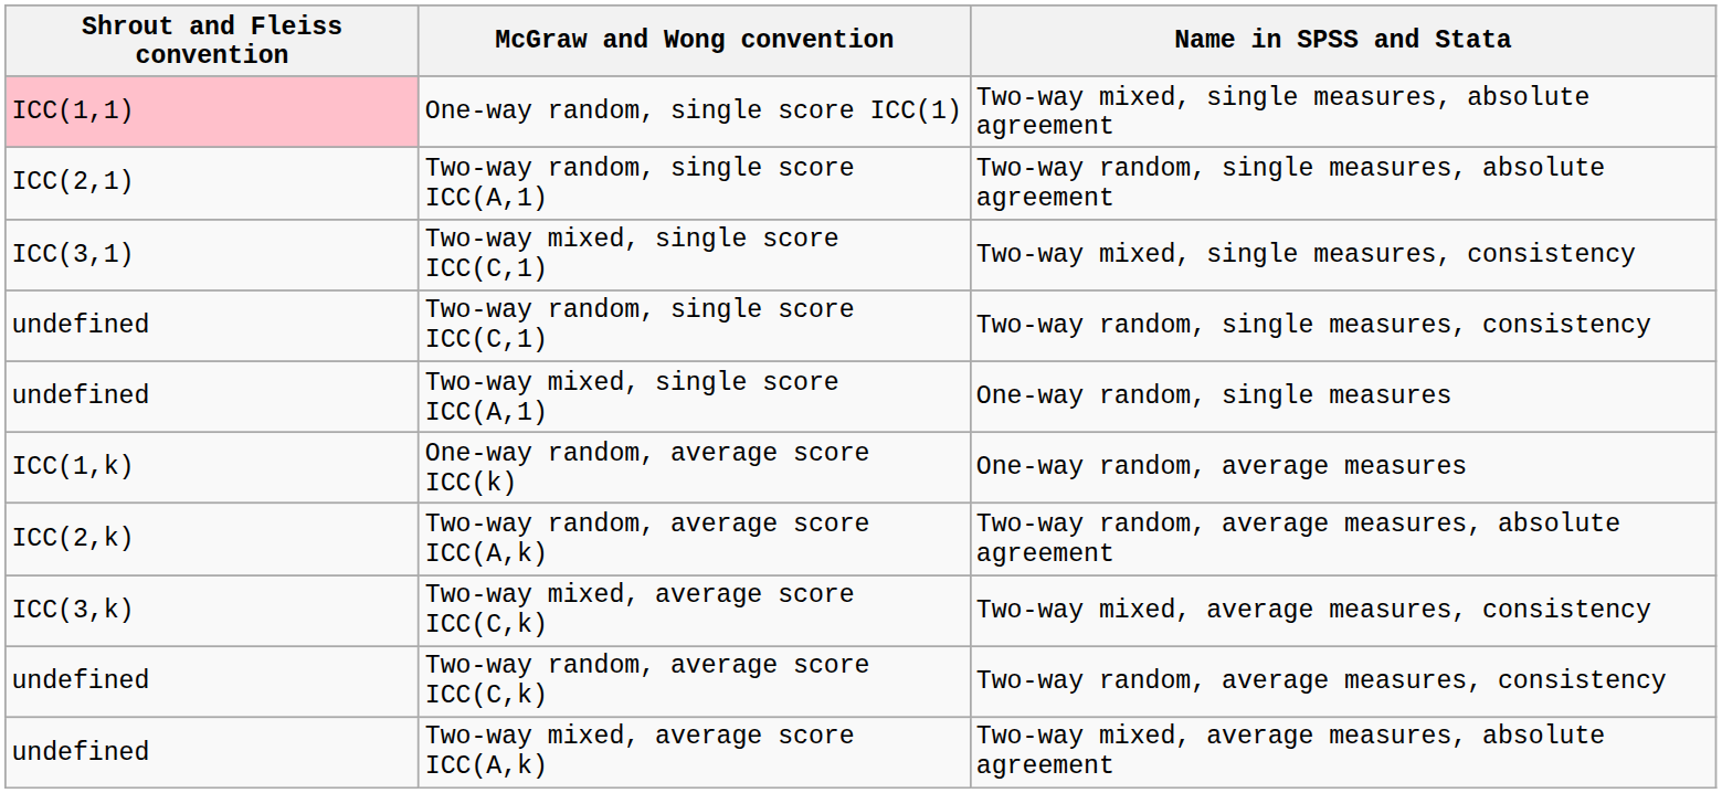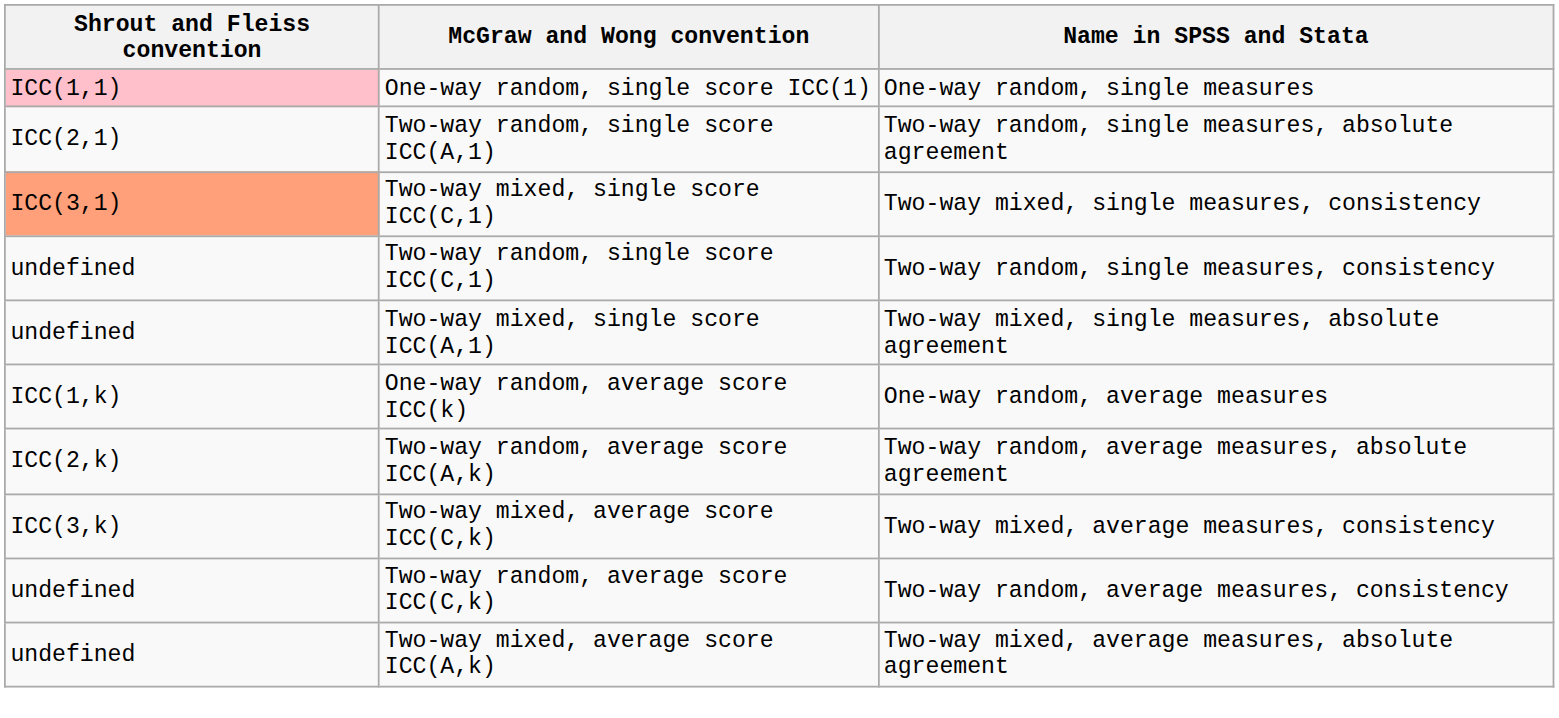One-way random, single score ICC(1) | Name in SPSS and Stata: Two-way mixed, single measures, absolute agreement -> One-way random, single measures
Two-way mixed, single score ICC(C,1) | Shrout and Fleiss convention: no background -> lightsalmon background
Two-way mixed, single score ICC(A,1) | Name in SPSS and Stata: One-way random, single measures -> Two-way mixed, single measures, absolute agreement
